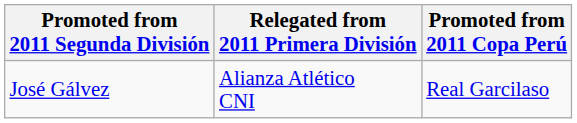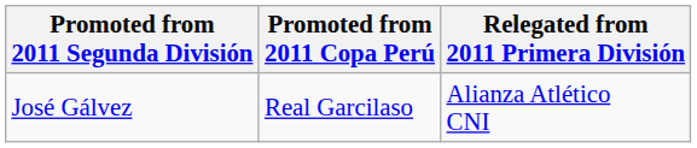columns swapped: Promoted from 2011 Copa Perú <-> Relegated from 2011 Primera División
